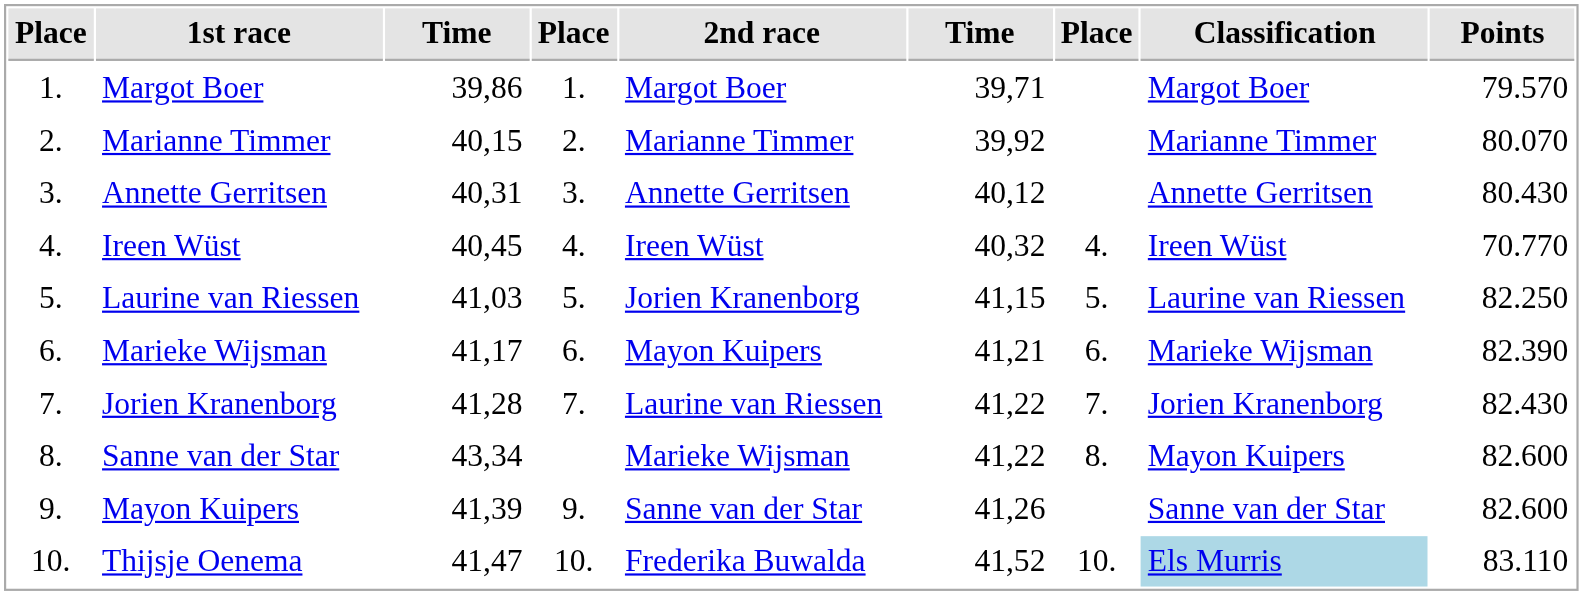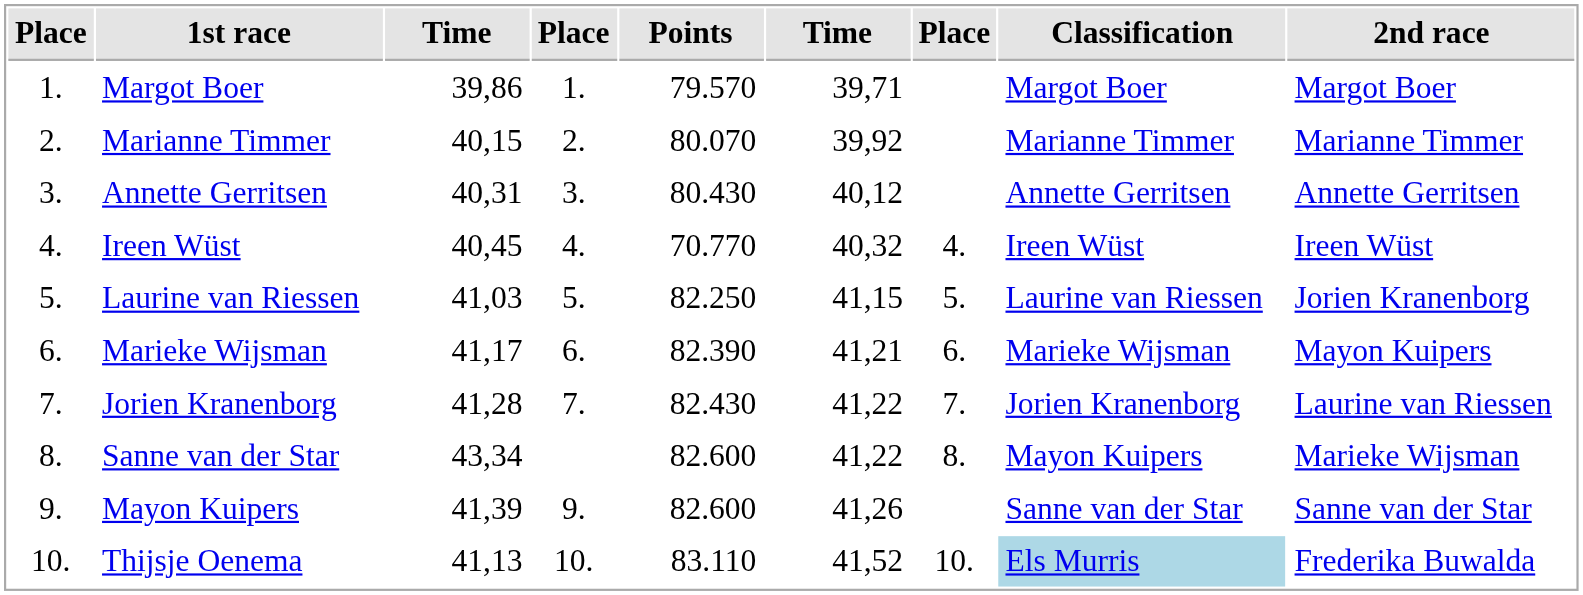columns swapped: 2nd race <-> Points
Thijsje Oenema | column 3: 41,47 -> 41,13
